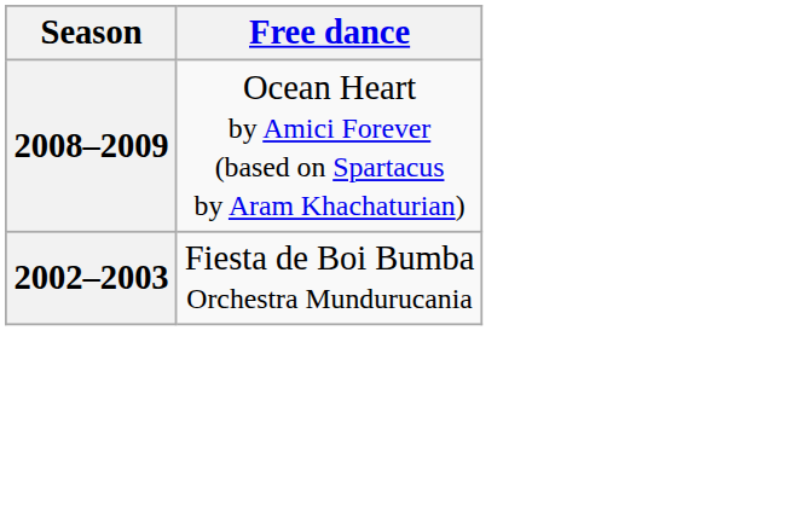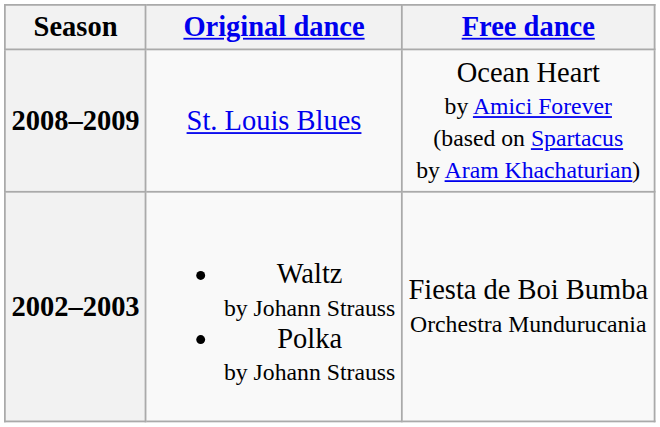+ column: Original dance | St. Louis Blues | Waltz by Johann Strauss Polka by Johann Strauss
